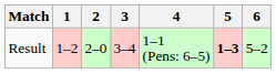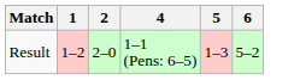- column: 3 | 3–4
Result | 5: bold -> normal
